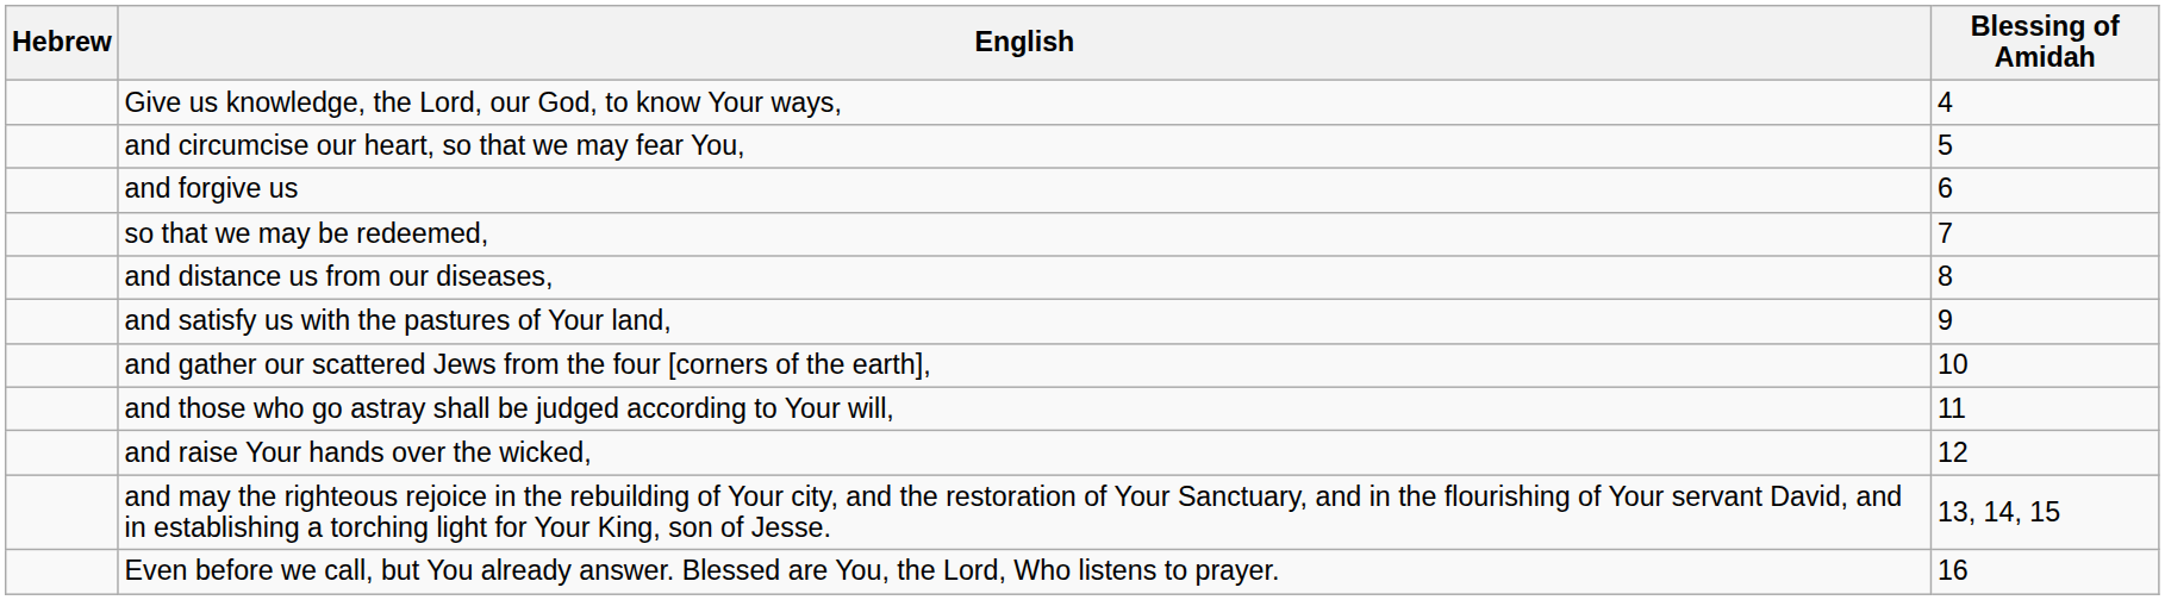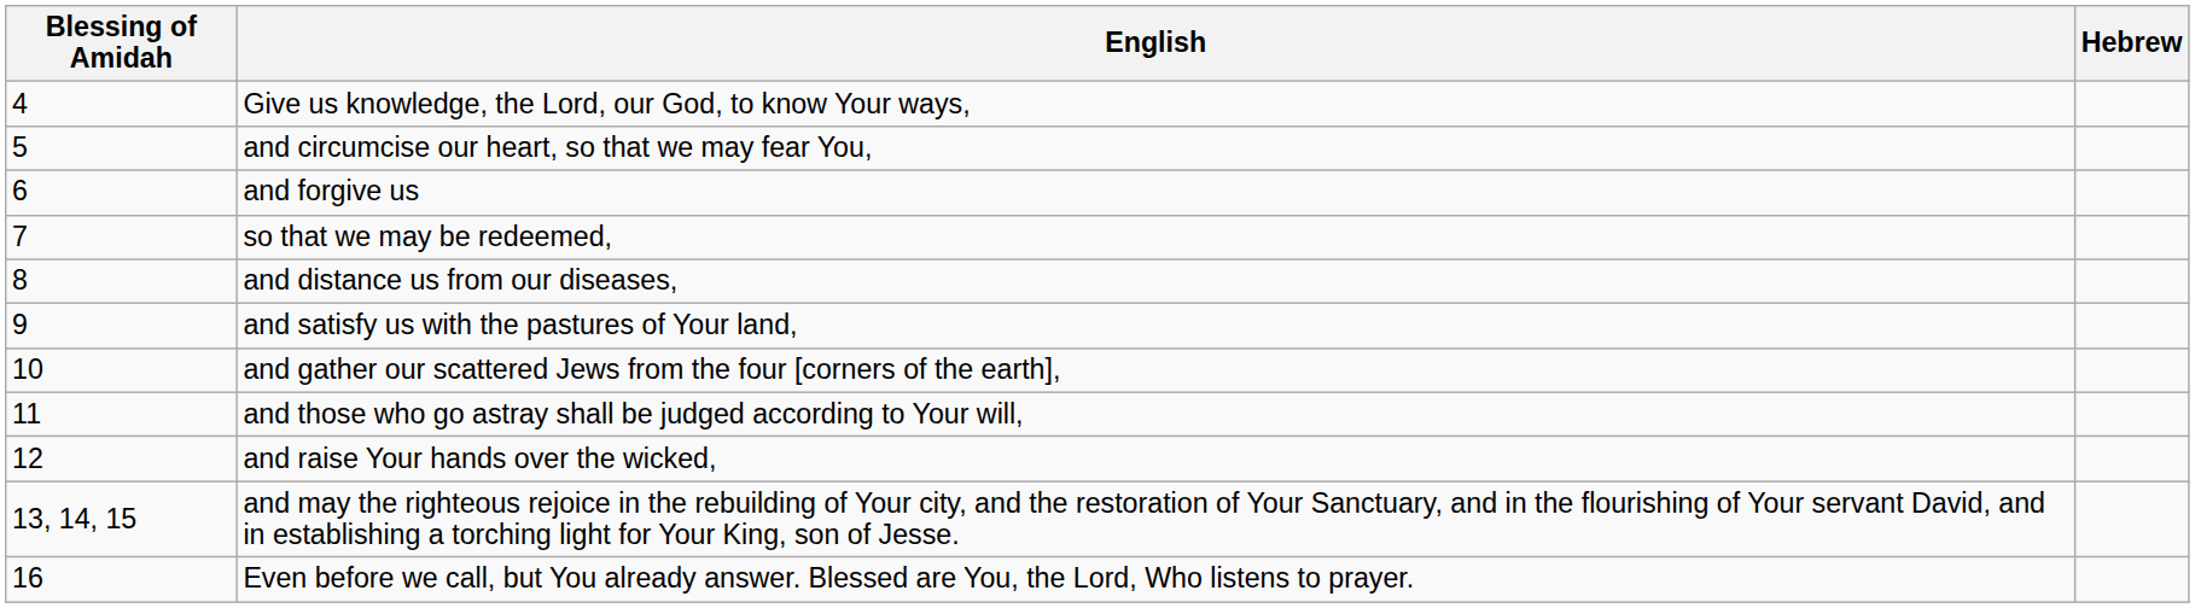columns swapped: Blessing of Amidah <-> Hebrew
